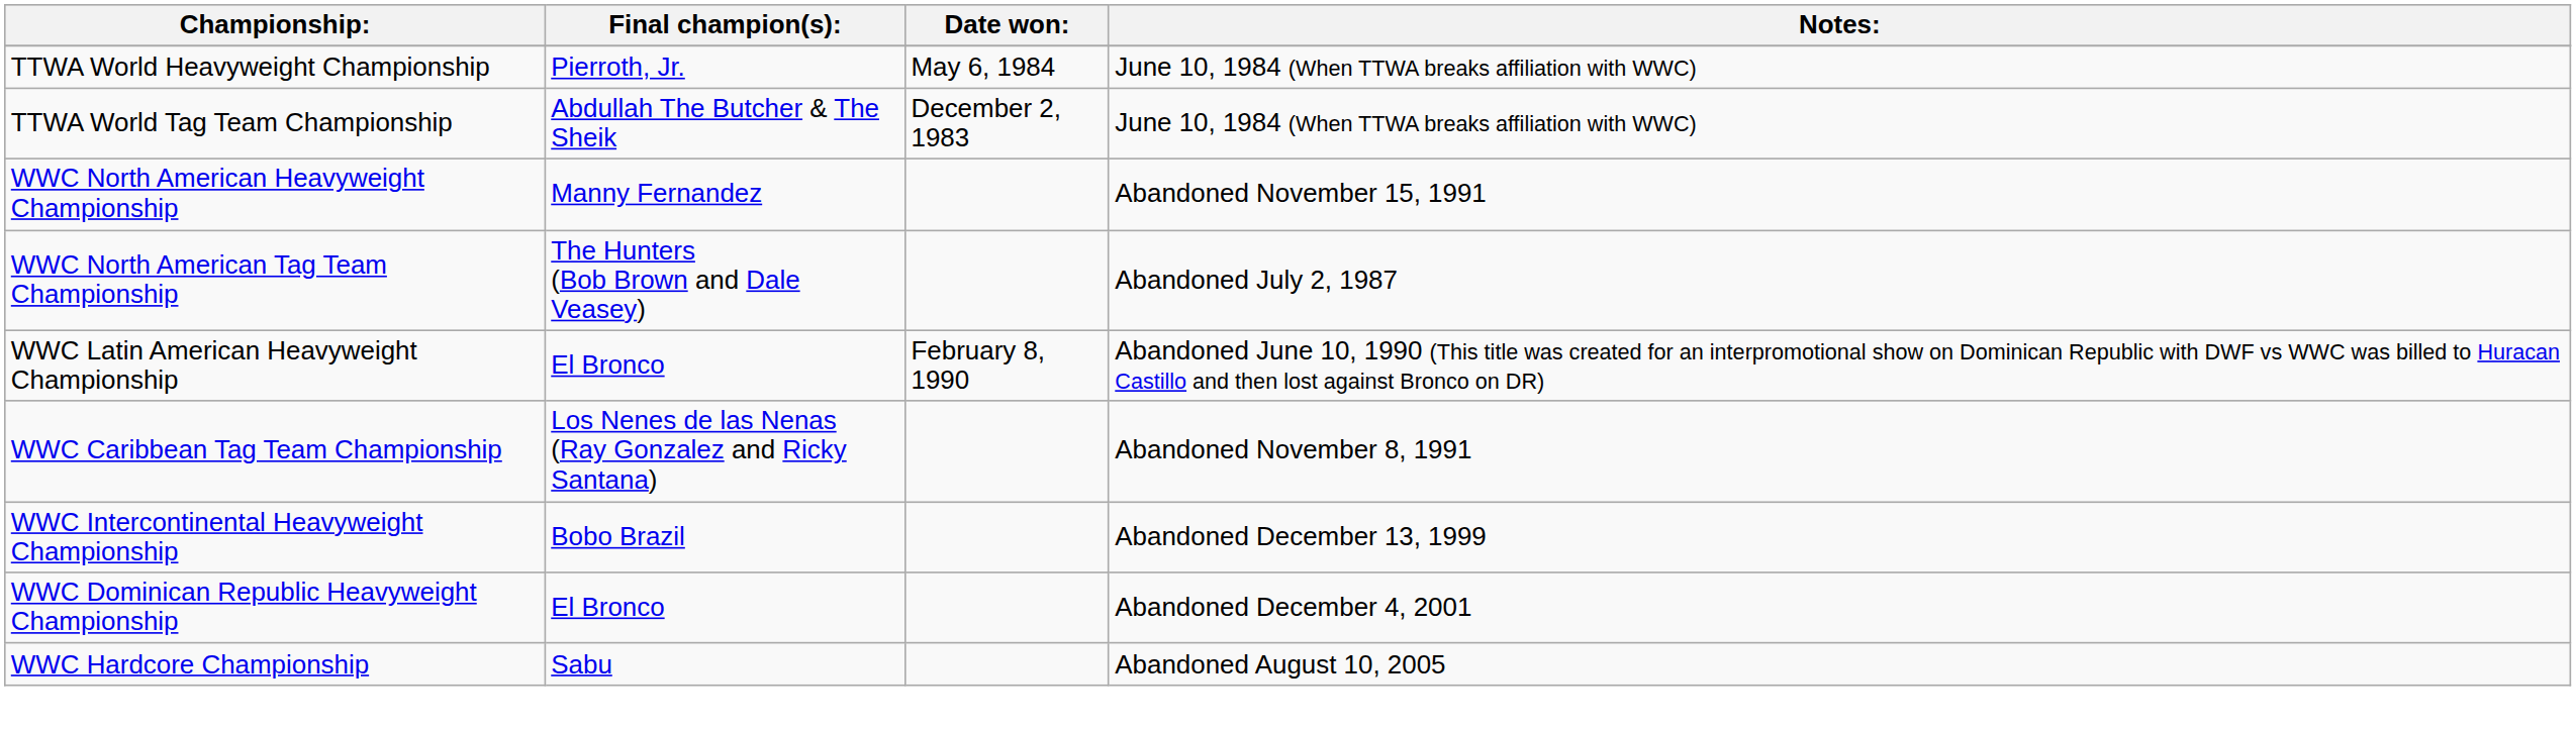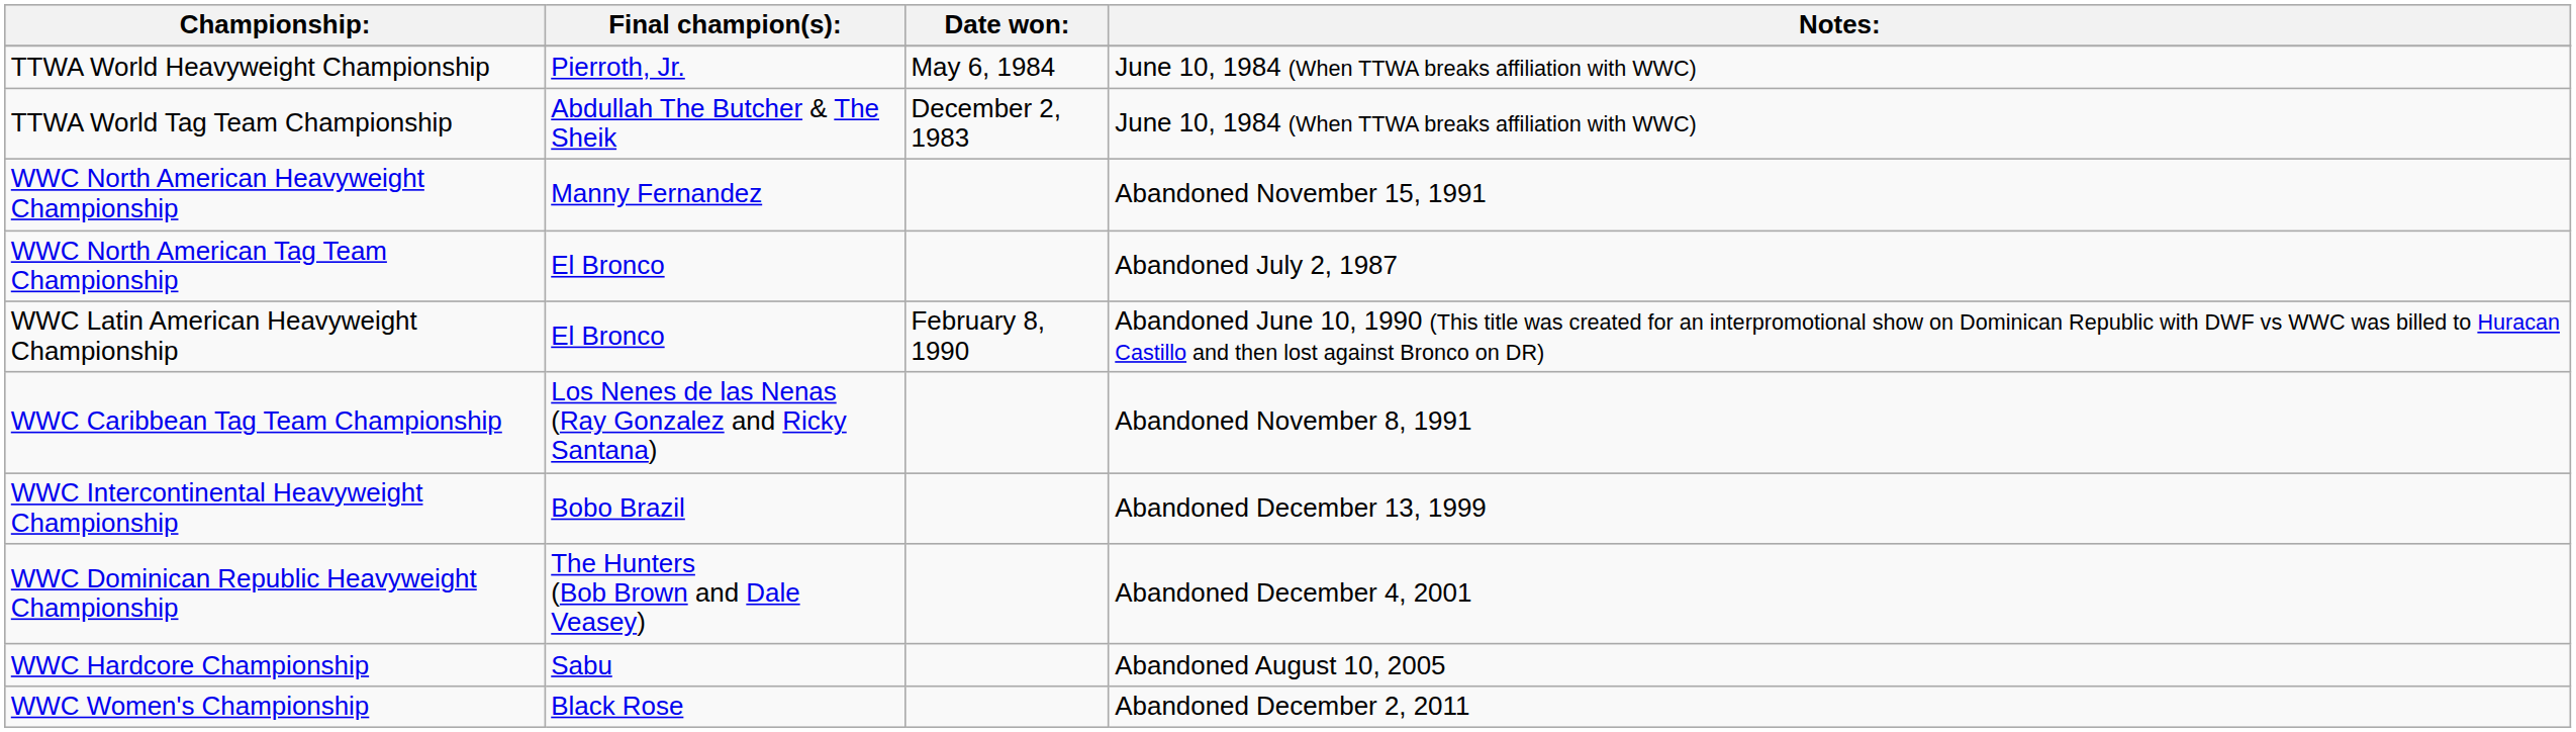WWC North American Tag Team Championship | Final champion(s):: The Hunters (Bob Brown and Dale Veasey) -> El Bronco
WWC Dominican Republic Heavyweight Championship | Final champion(s):: El Bronco -> The Hunters (Bob Brown and Dale Veasey)
+ row: WWC Women's Championship | Black Rose | Abandoned December 2, 2011
